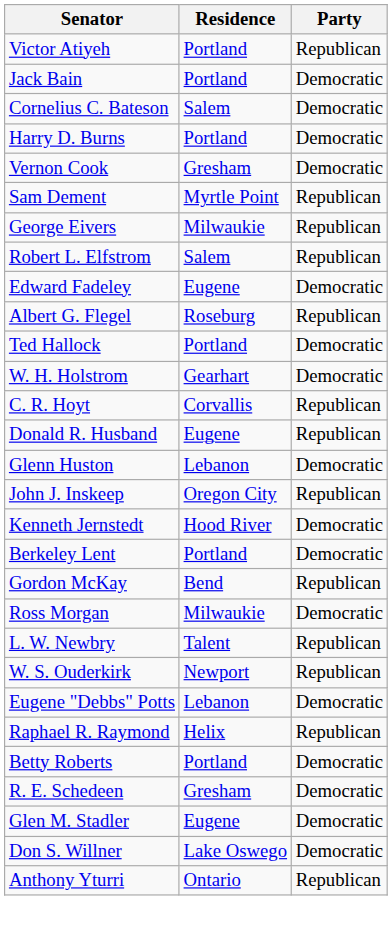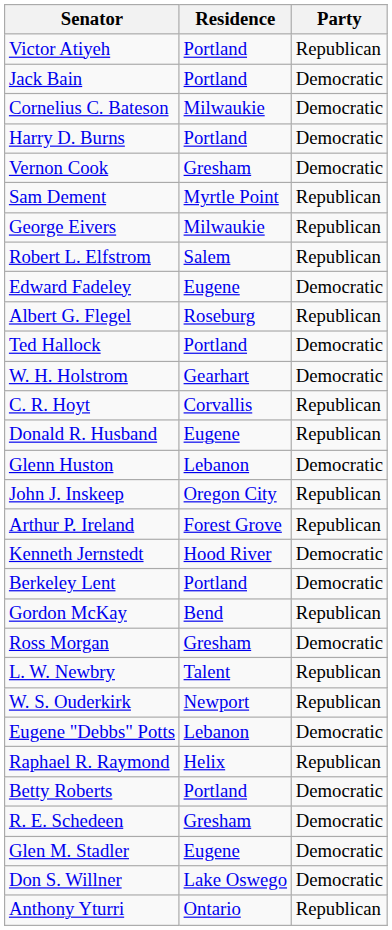Cornelius C. Bateson | Residence: Salem -> Milwaukie
+ row: Arthur P. Ireland | Forest Grove | Republican
Ross Morgan | Residence: Milwaukie -> Gresham
